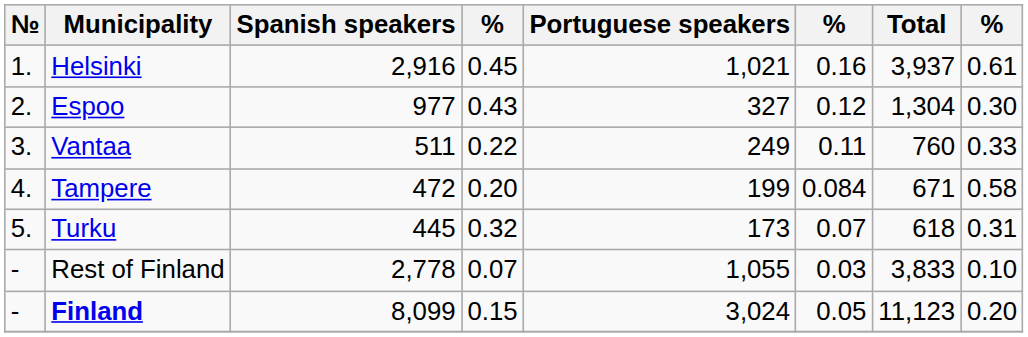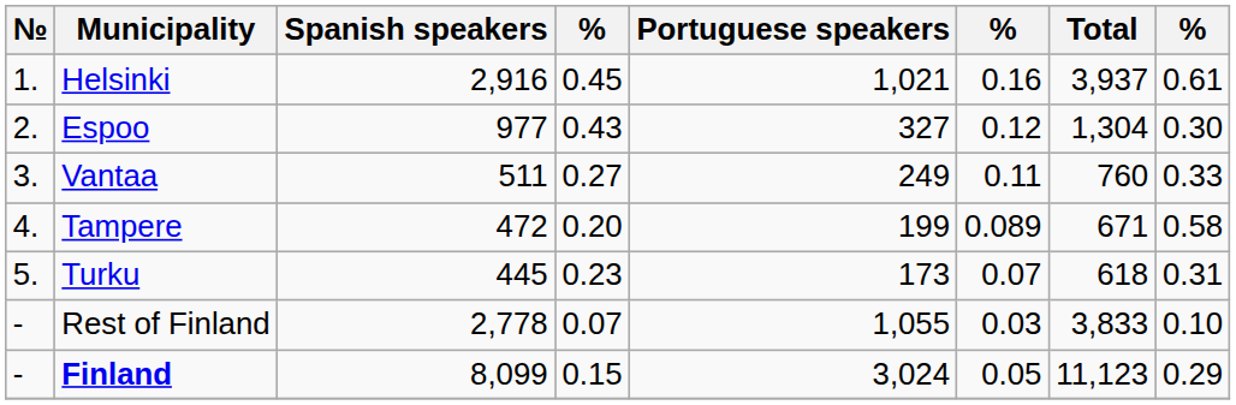Vantaa | column 4: 0.22 -> 0.27
Tampere | column 6: 0.084 -> 0.089
Turku | column 4: 0.32 -> 0.23
Finland | column 8: 0.20 -> 0.29
